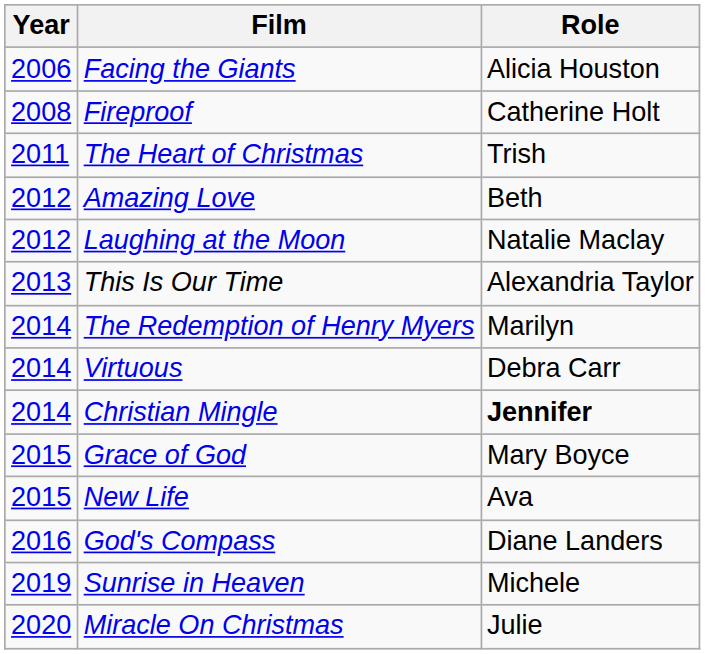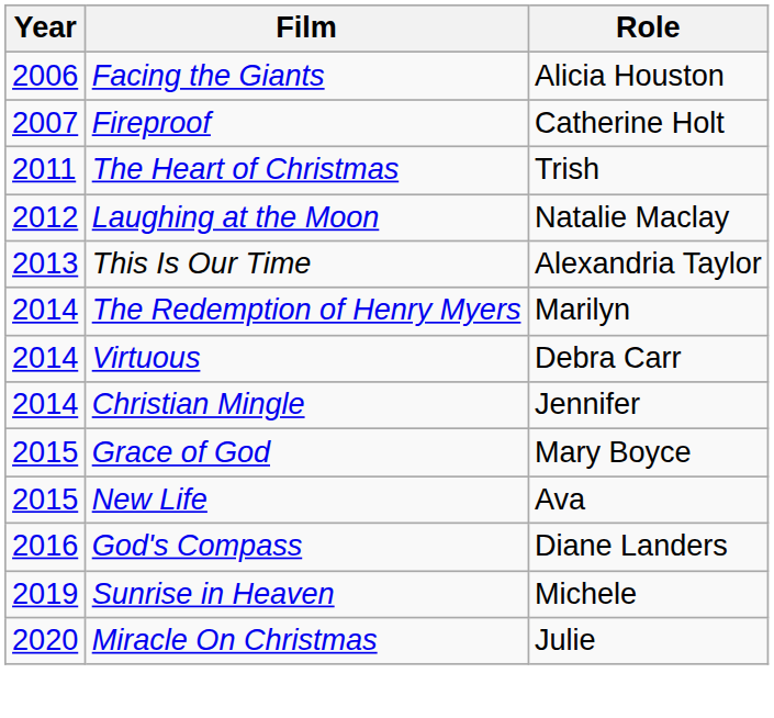Fireproof | Year: 2008 -> 2007
- row: 2012 | Amazing Love | Beth
Christian Mingle | Role: bold -> normal
